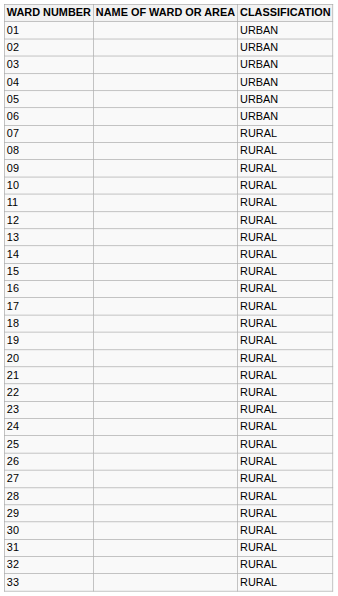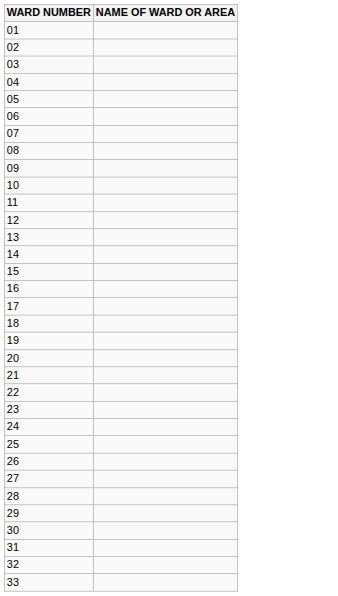- column: CLASSIFICATION | URBAN | URBAN | URBAN | URBAN | URBAN | URBAN | RURAL | RURAL | RURAL | RURAL | RURAL | RURAL | RURAL | RURAL | RURAL | RURAL | RURAL | RURAL | RURAL | RURAL | RURAL | RURAL | RURAL | RURAL | RURAL | RURAL | RURAL | RURAL | RURAL | RURAL | RURAL | RURAL | RURAL
